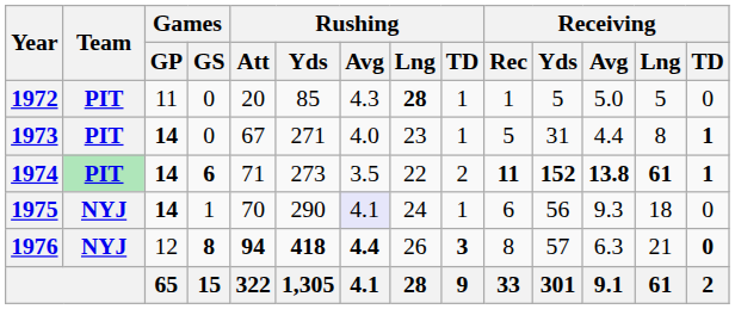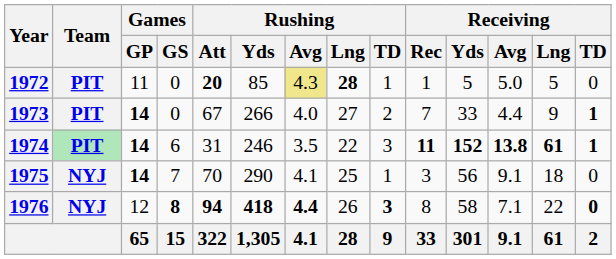1972 | Rushing / Att: normal -> bold
1972 | Rushing / Avg: no background -> khaki background
1973 | Rushing / Yds: 271 -> 266
1973 | Rushing / Lng: 23 -> 27
1973 | Rushing / TD: 1 -> 2
1973 | Receiving / Rec: 5 -> 7
1973 | Receiving / Yds: 31 -> 33
1973 | Receiving / Lng: 8 -> 9
1974 | Games / GS: bold -> normal
1974 | Rushing / Att: 71 -> 31
1974 | Rushing / Yds: 273 -> 246
1974 | Rushing / TD: 2 -> 3
1975 | Games / GS: 1 -> 7
1975 | Rushing / Avg: lavender background -> no background
1975 | Rushing / Lng: 24 -> 25
1975 | Receiving / Rec: 6 -> 3
1975 | Receiving / Avg: 9.3 -> 9.1
1976 | Receiving / Yds: 57 -> 58
1976 | Receiving / Avg: 6.3 -> 7.1
1976 | Receiving / Lng: 21 -> 22
